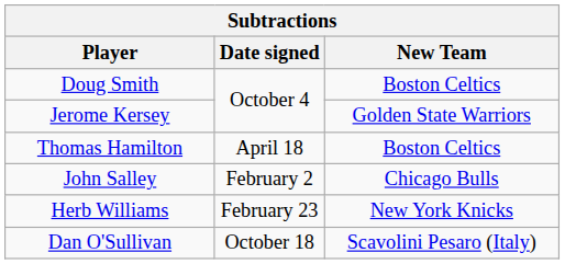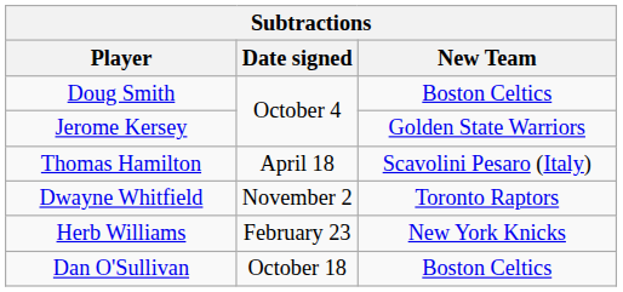Thomas Hamilton | New Team: Boston Celtics -> Scavolini Pesaro (Italy)
+ row: Dwayne Whitfield | November 2 | Toronto Raptors
- row: John Salley | February 2 | Chicago Bulls
Dan O'Sullivan | New Team: Scavolini Pesaro (Italy) -> Boston Celtics
